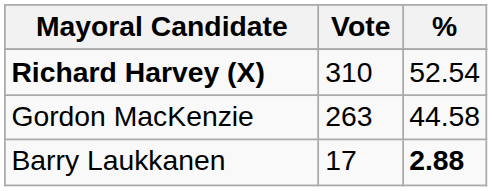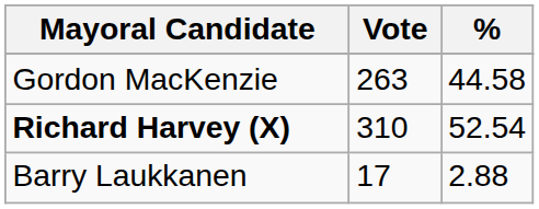rows swapped: Richard Harvey (X) <-> Gordon MacKenzie
Barry Laukkanen | %: bold -> normal
